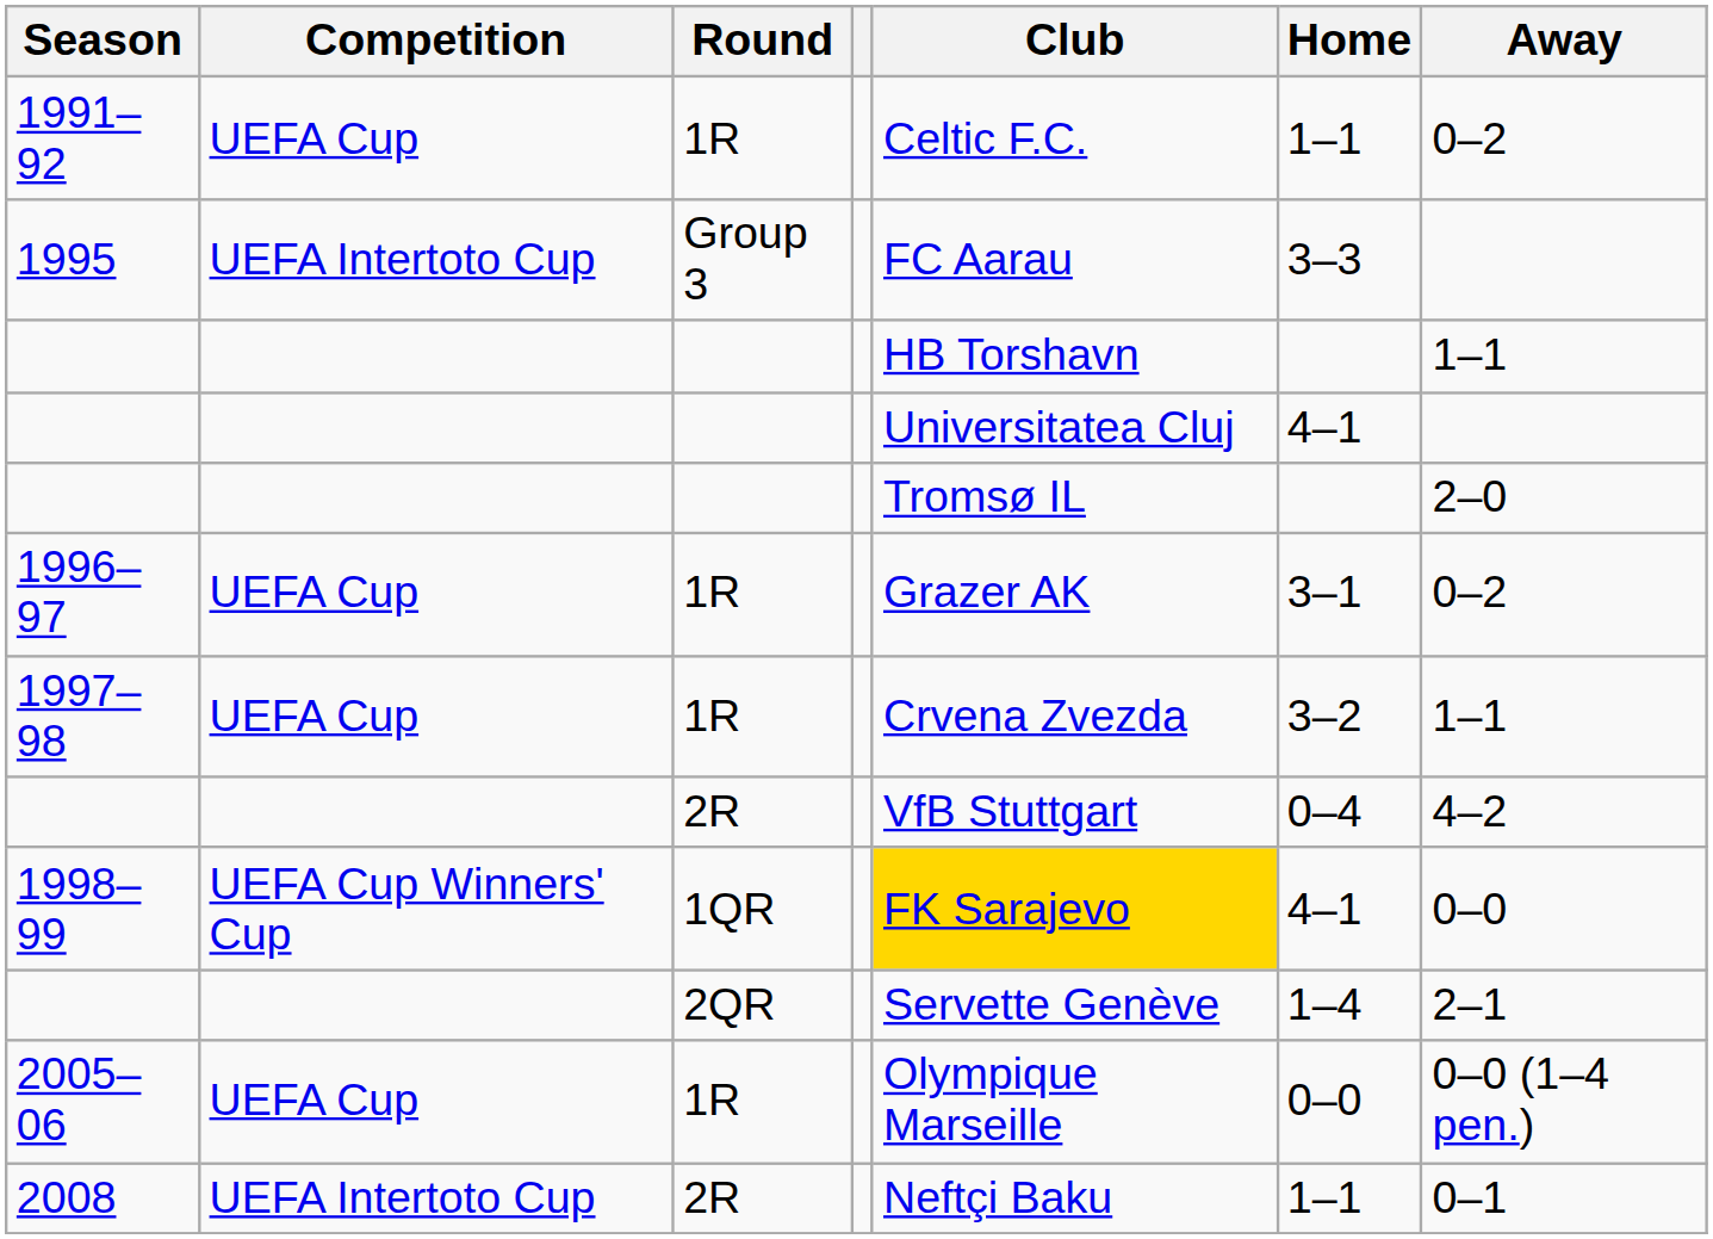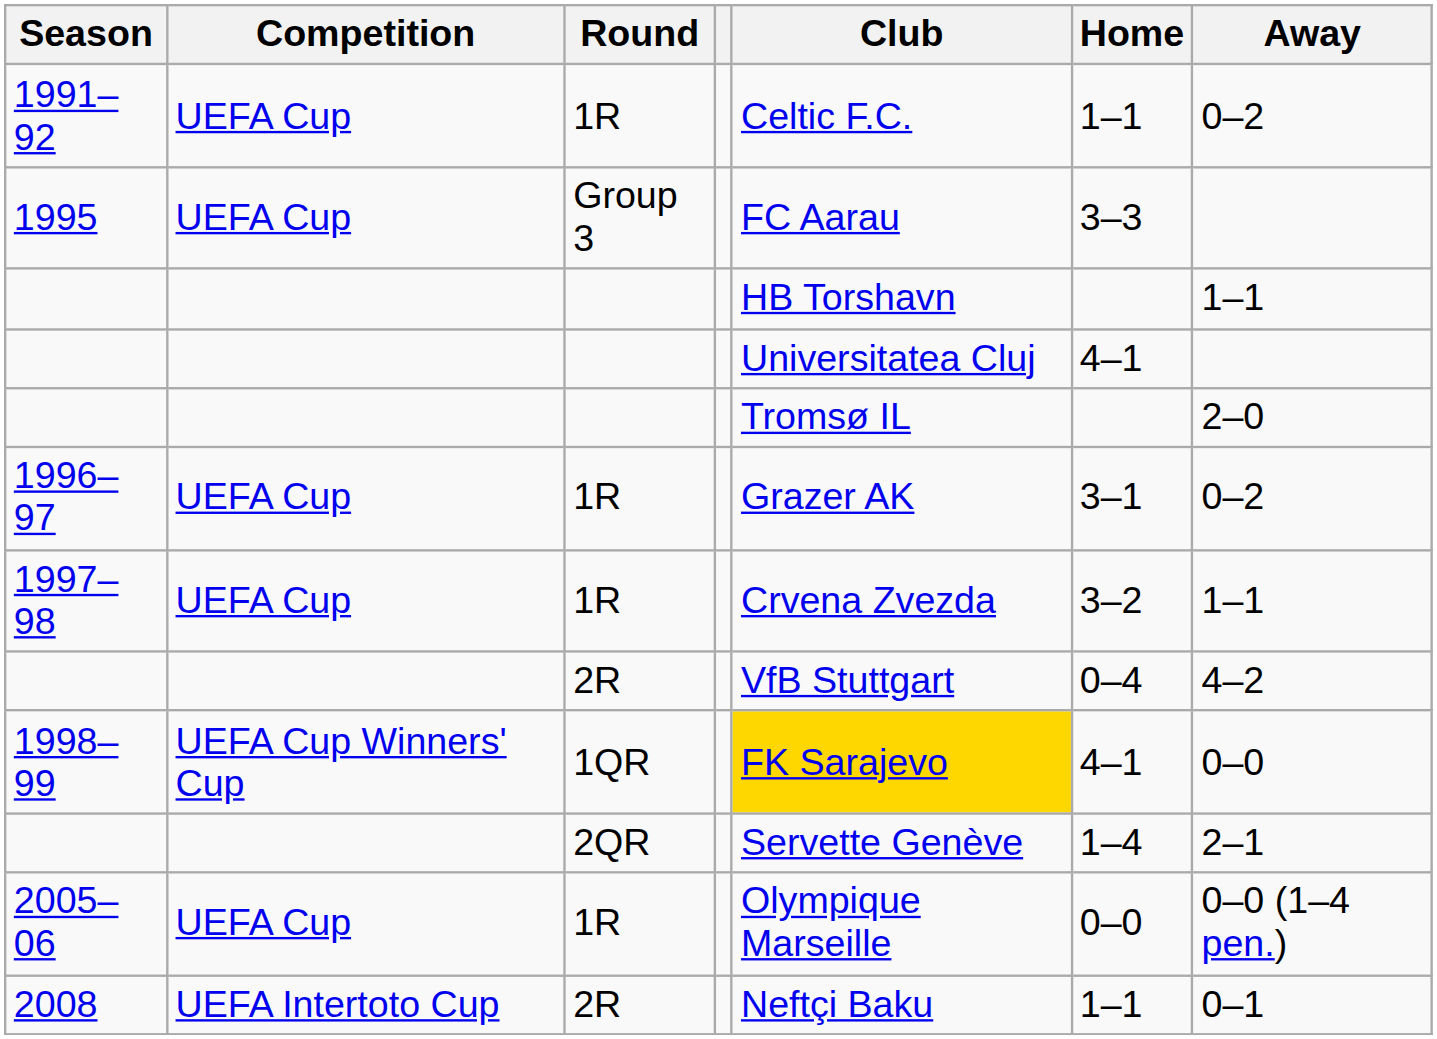1995 | Competition: UEFA Intertoto Cup -> UEFA Cup
